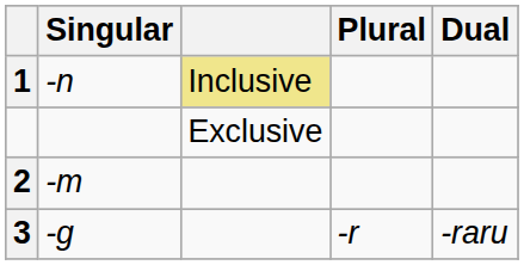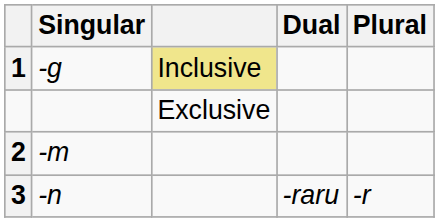columns swapped: Dual <-> Plural
1 | Singular: -n -> -g
3 | Singular: -g -> -n
